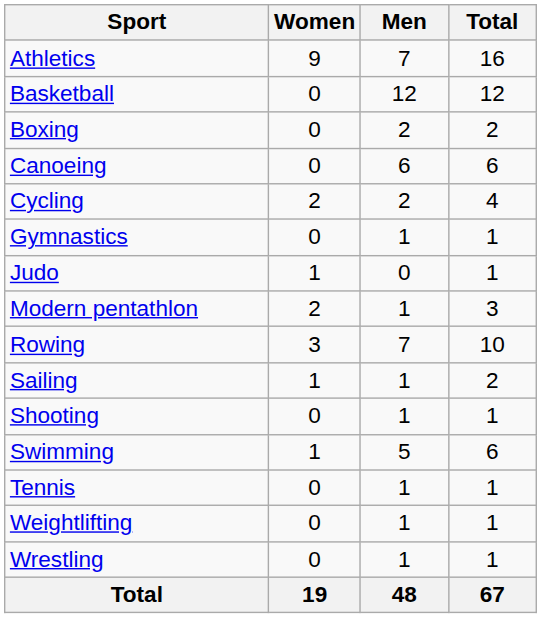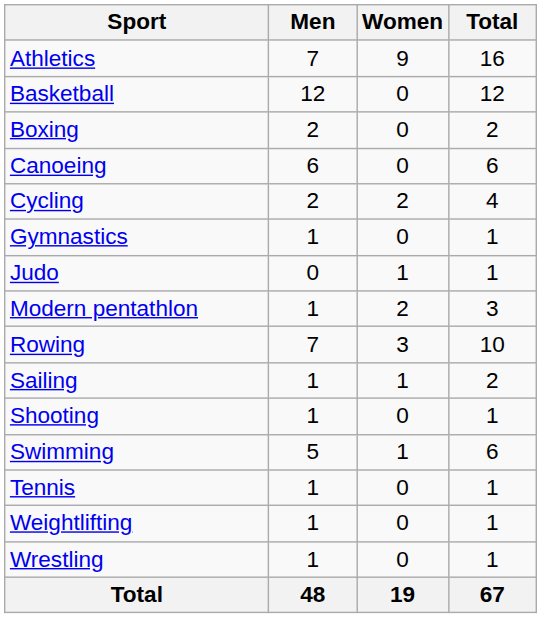columns swapped: Men <-> Women
